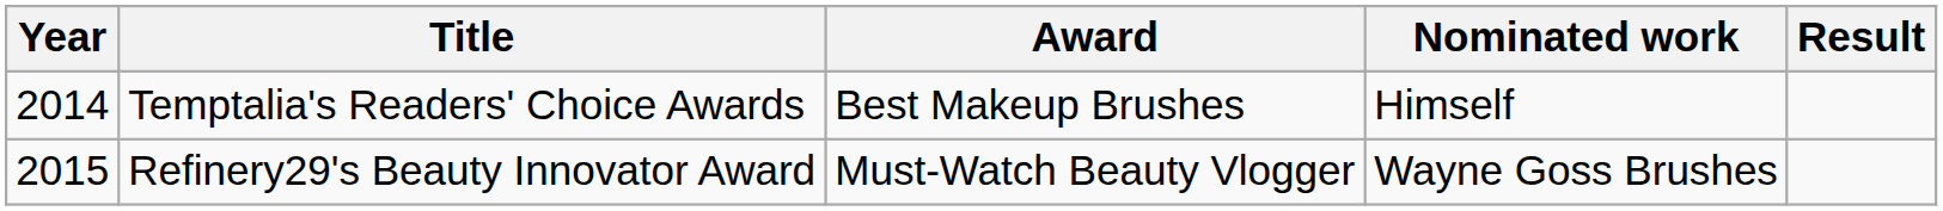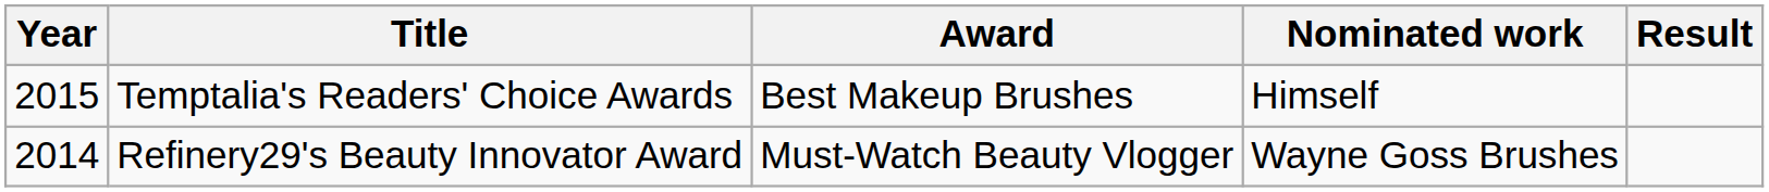Temptalia's Readers' Choice Awards | Year: 2014 -> 2015
Refinery29's Beauty Innovator Award | Year: 2015 -> 2014
